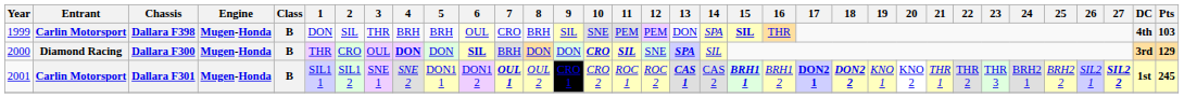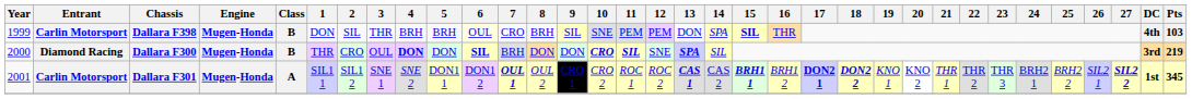Dallara F300 | Pts: 129 -> 219
Dallara F301 | Class: B -> A
Dallara F301 | Pts: 245 -> 345
